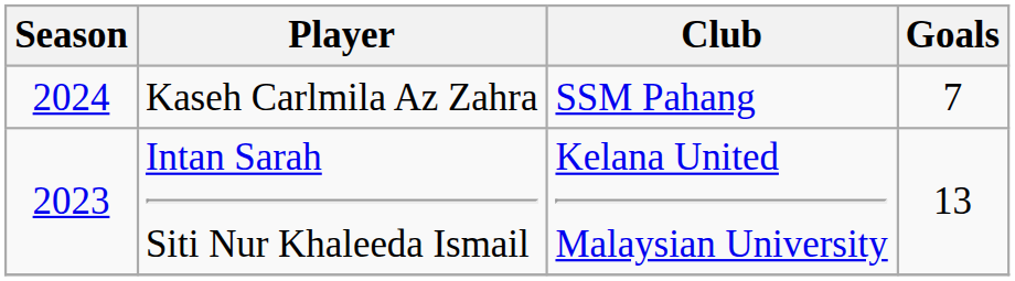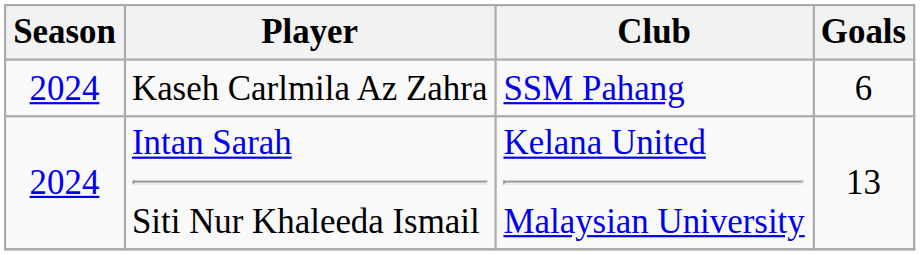Kaseh Carlmila Az Zahra | Goals: 7 -> 6
Intan Sarah Siti Nur Khaleeda Ismail | Season: 2023 -> 2024
